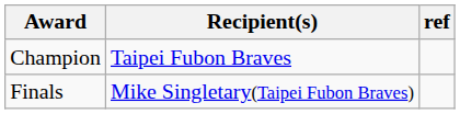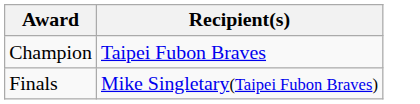- column: ref
